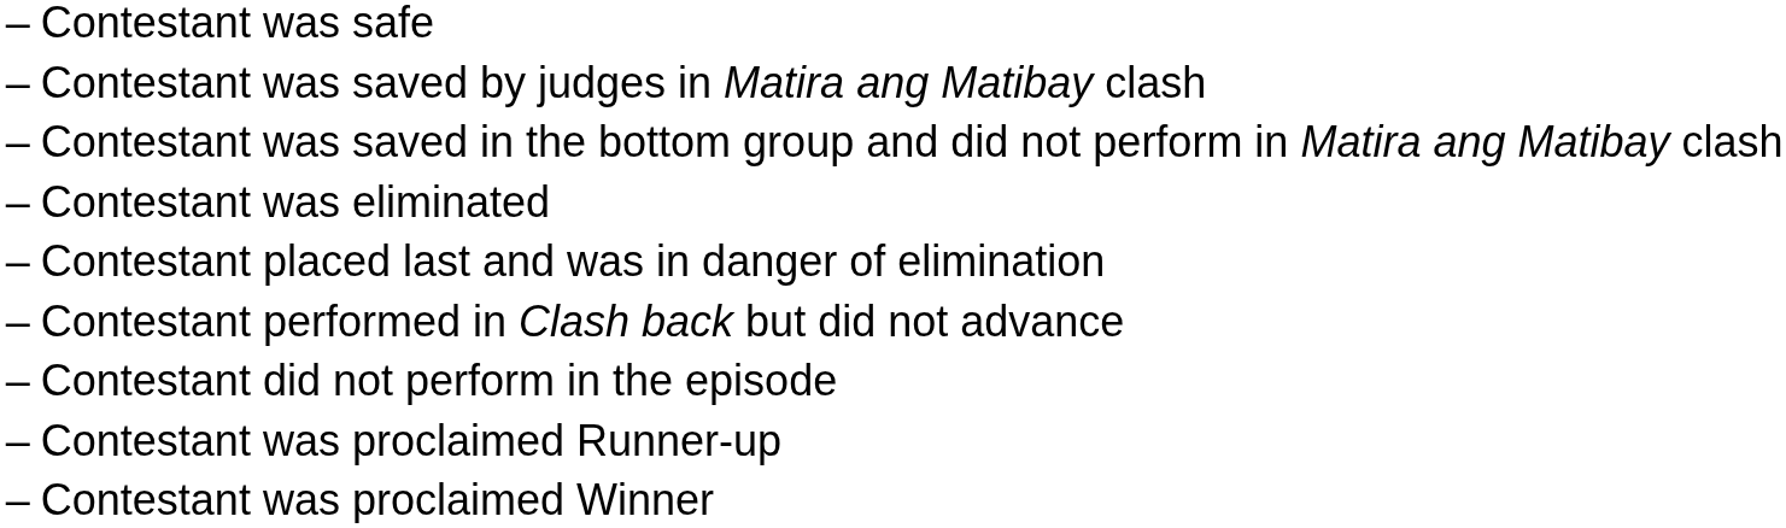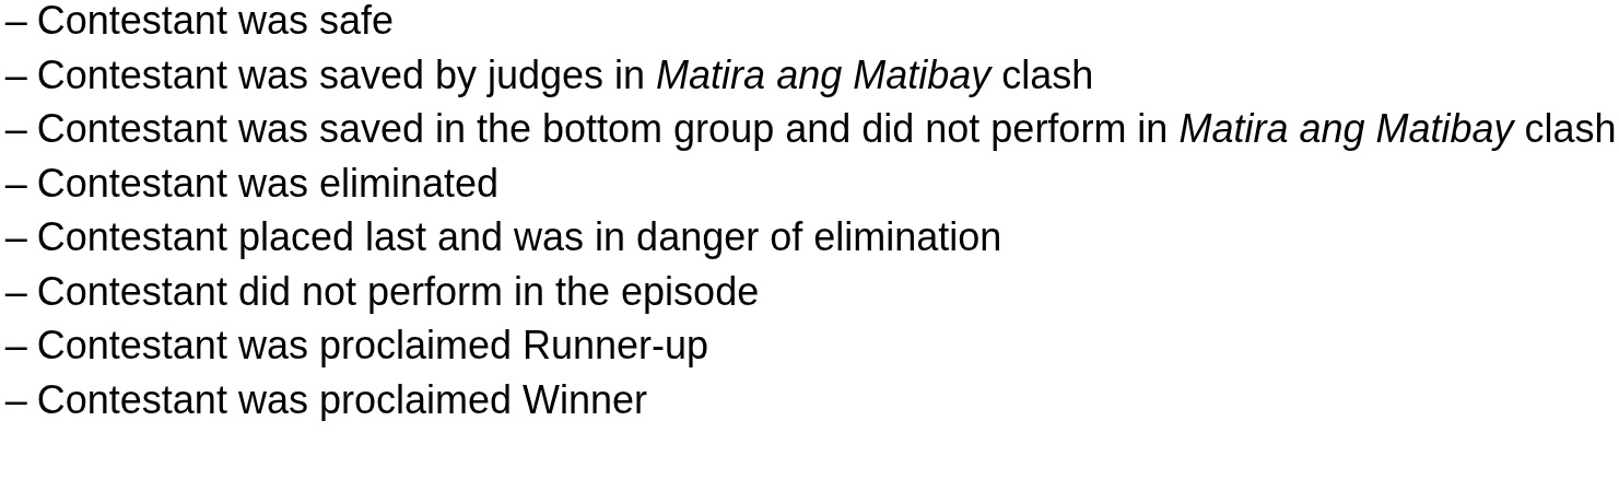- row: – | Contestant performed in Clash back but did not advance
